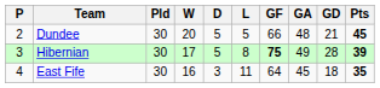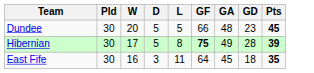- column: P | 2 | 3 | 4
Dundee | GD: 21 -> 23
